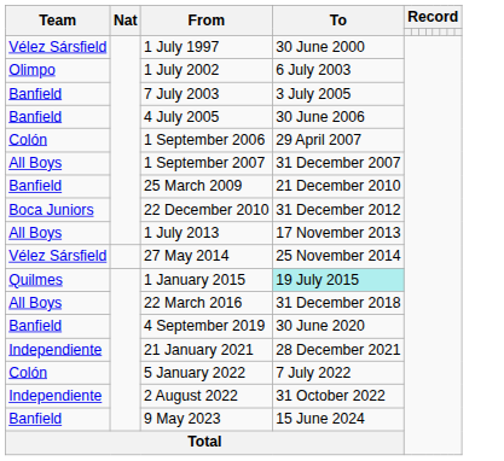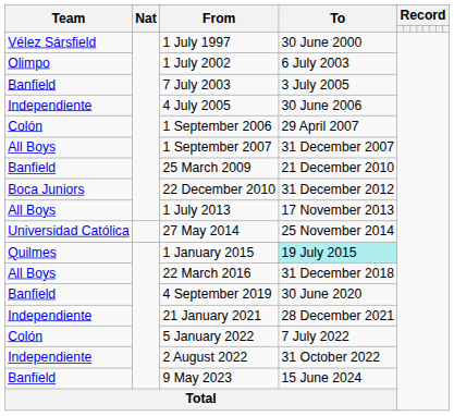4 July 2005 | Team: Banfield -> Independiente
27 May 2014 | Team: Vélez Sársfield -> Universidad Católica
